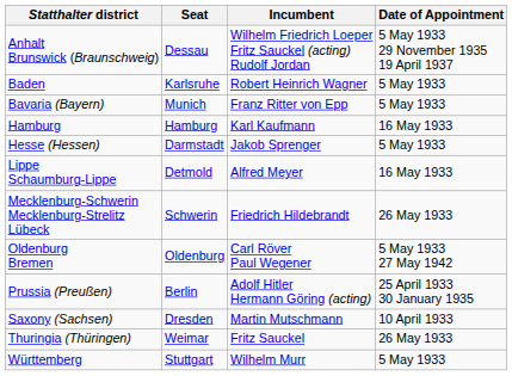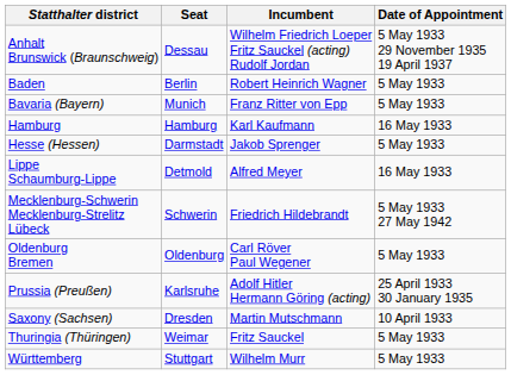Baden | Seat: Karlsruhe -> Berlin
Mecklenburg-Schwerin Mecklenburg-Strelitz Lübeck | Date of Appointment: 26 May 1933 -> 5 May 1933 27 May 1942
Oldenburg Bremen | Date of Appointment: 5 May 1933 27 May 1942 -> 5 May 1933
Prussia (Preußen) | Seat: Berlin -> Karlsruhe
Thuringia (Thüringen) | Date of Appointment: 26 May 1933 -> 5 May 1933
